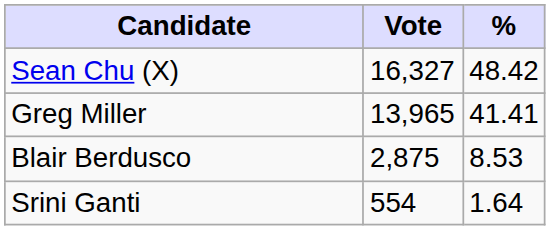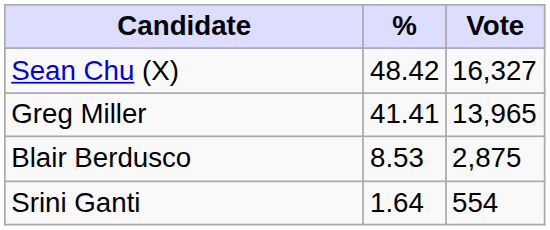columns swapped: Vote <-> %
